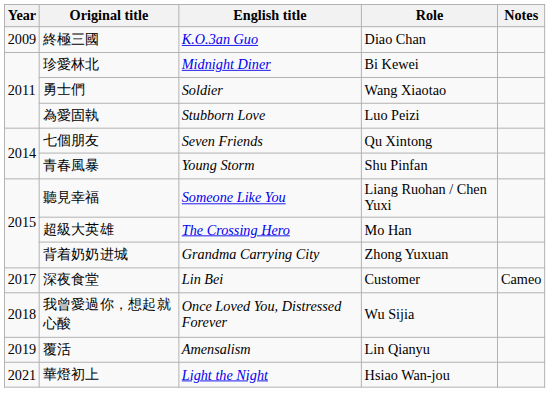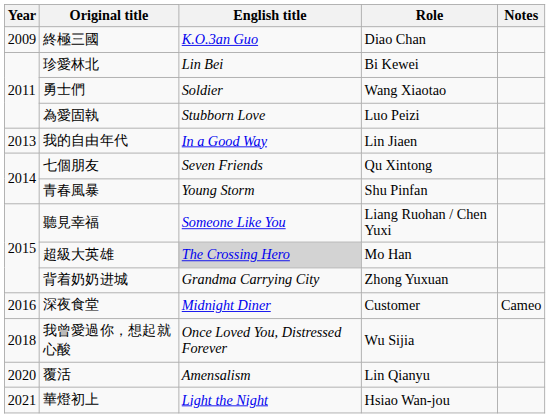珍愛林北 | English title: Midnight Diner -> Lin Bei
+ row: 2013 | 我的自由年代 | In a Good Way | Lin Jiaen
超級大英雄 | English title: no background -> lightgrey background
深夜食堂 | Year: 2017 -> 2016
深夜食堂 | English title: Lin Bei -> Midnight Diner
覆活 | Year: 2019 -> 2020
